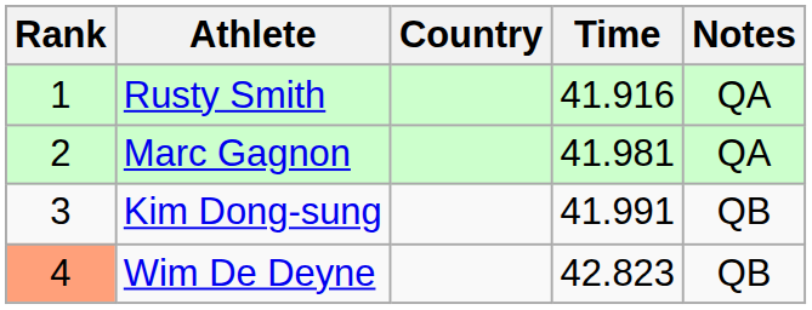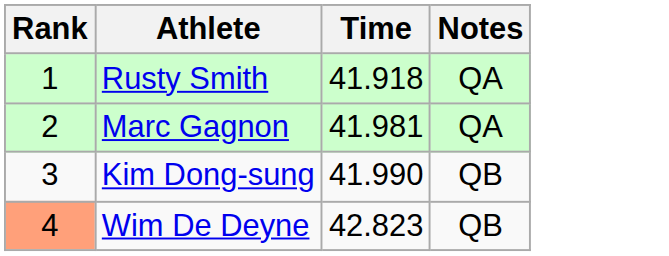- column: Country
Rusty Smith | Time: 41.916 -> 41.918
Kim Dong-sung | Time: 41.991 -> 41.990
